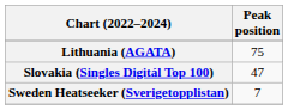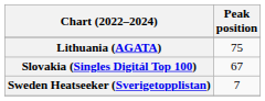Slovakia (Singles Digitál Top 100) | Peak position: 47 -> 67
